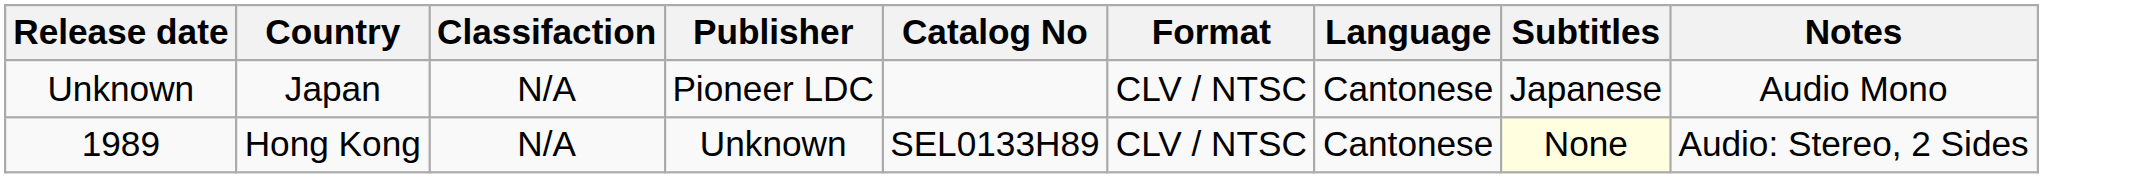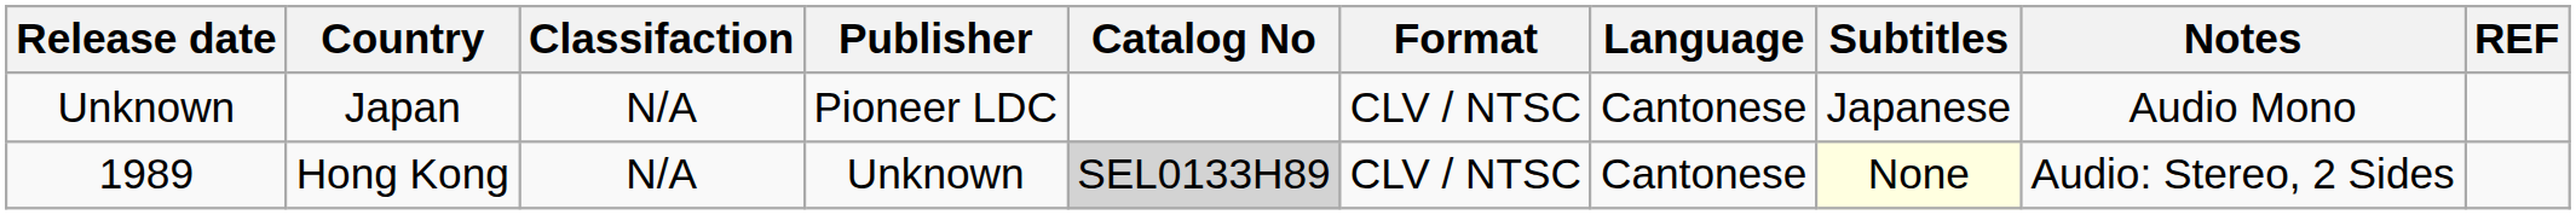+ column: REF
1989 | Catalog No: no background -> lightgrey background
